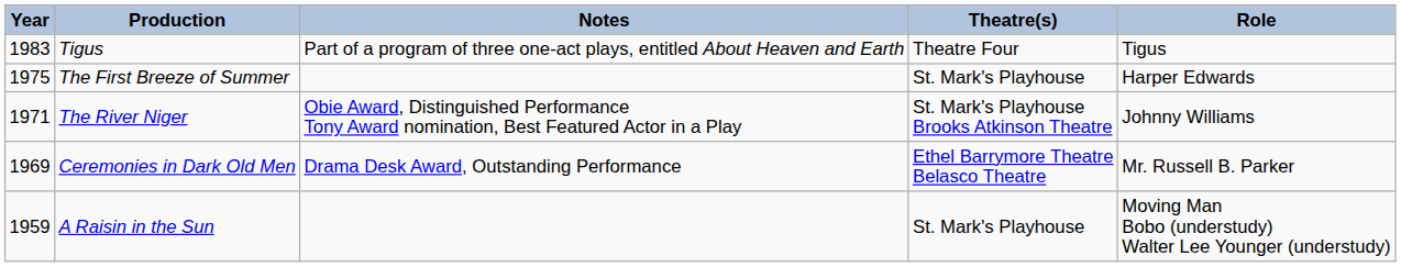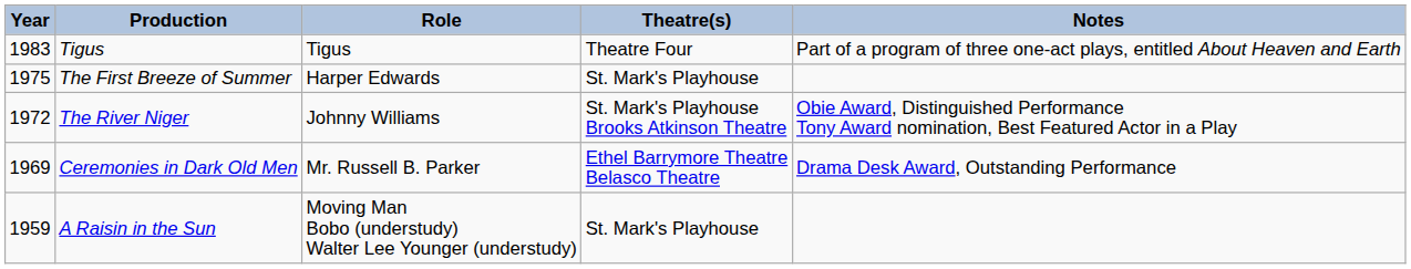columns swapped: Role <-> Notes
The River Niger | Year: 1971 -> 1972
